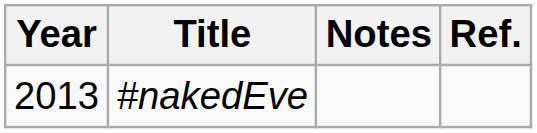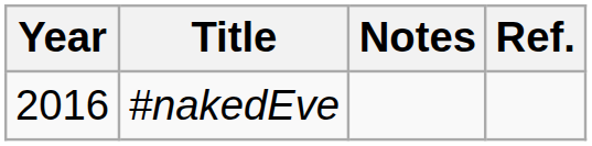#nakedEve | Year: 2013 -> 2016
